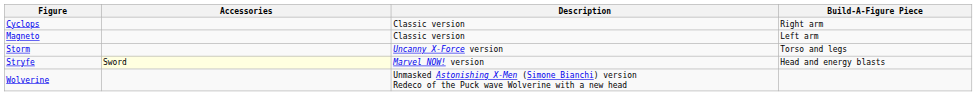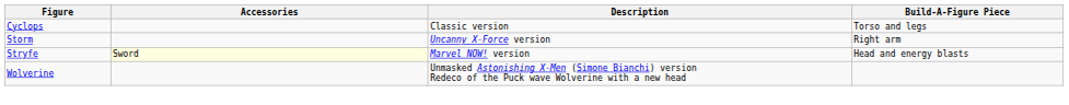Cyclops | Build-A-Figure Piece: Right arm -> Torso and legs
- row: Magneto | Classic version | Left arm
Storm | Build-A-Figure Piece: Torso and legs -> Right arm
